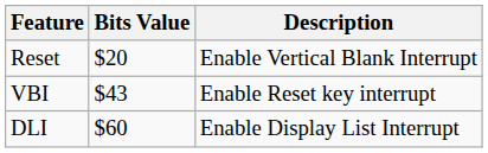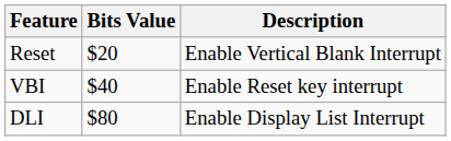VBI | Bits Value: $43 -> $40
DLI | Bits Value: $60 -> $80
